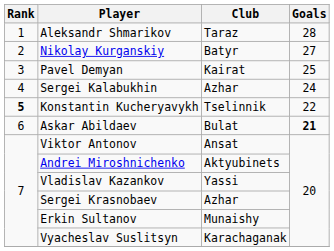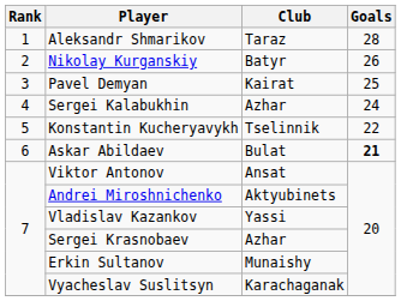Nikolay Kurganskiy | Goals: 27 -> 26
Konstantin Kucheryavykh | Rank: bold -> normal
